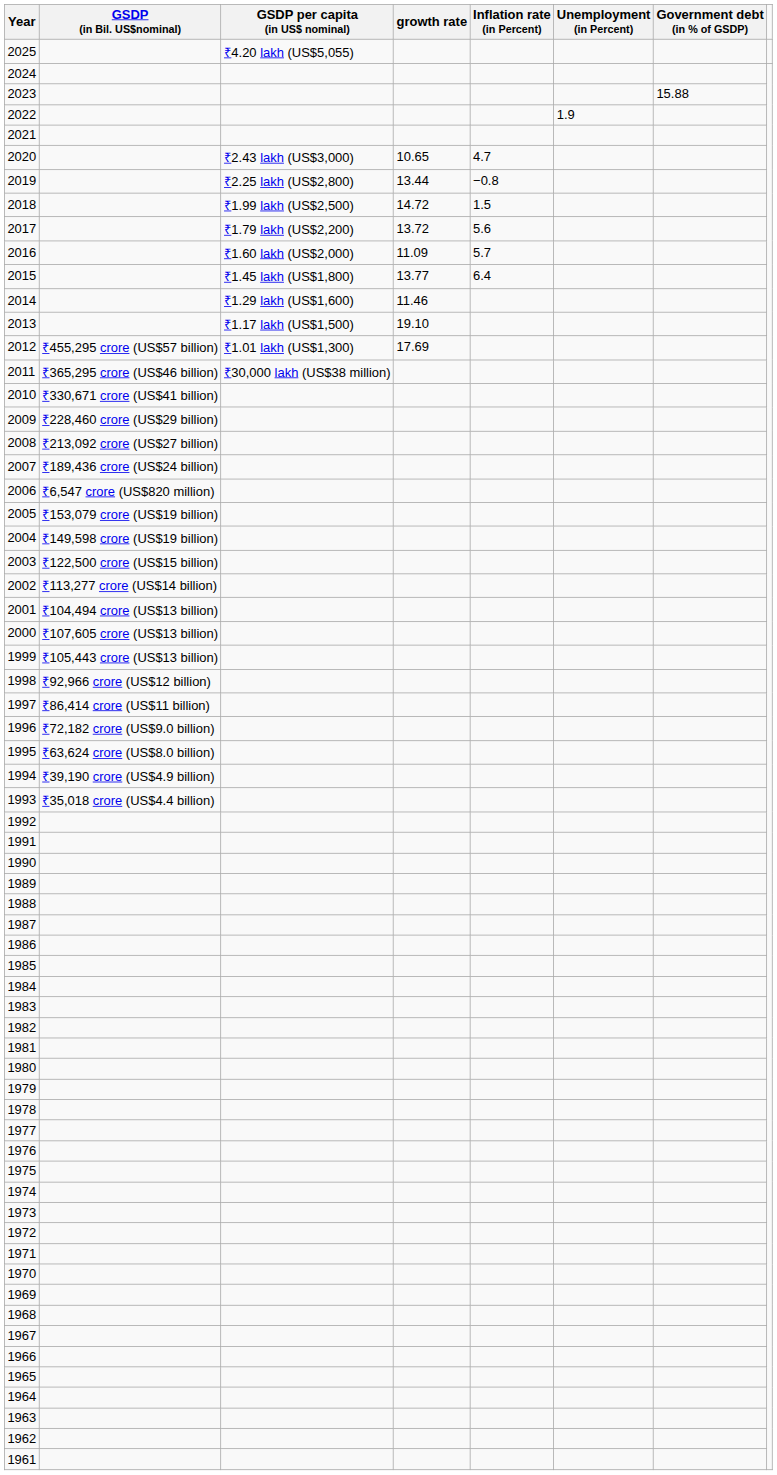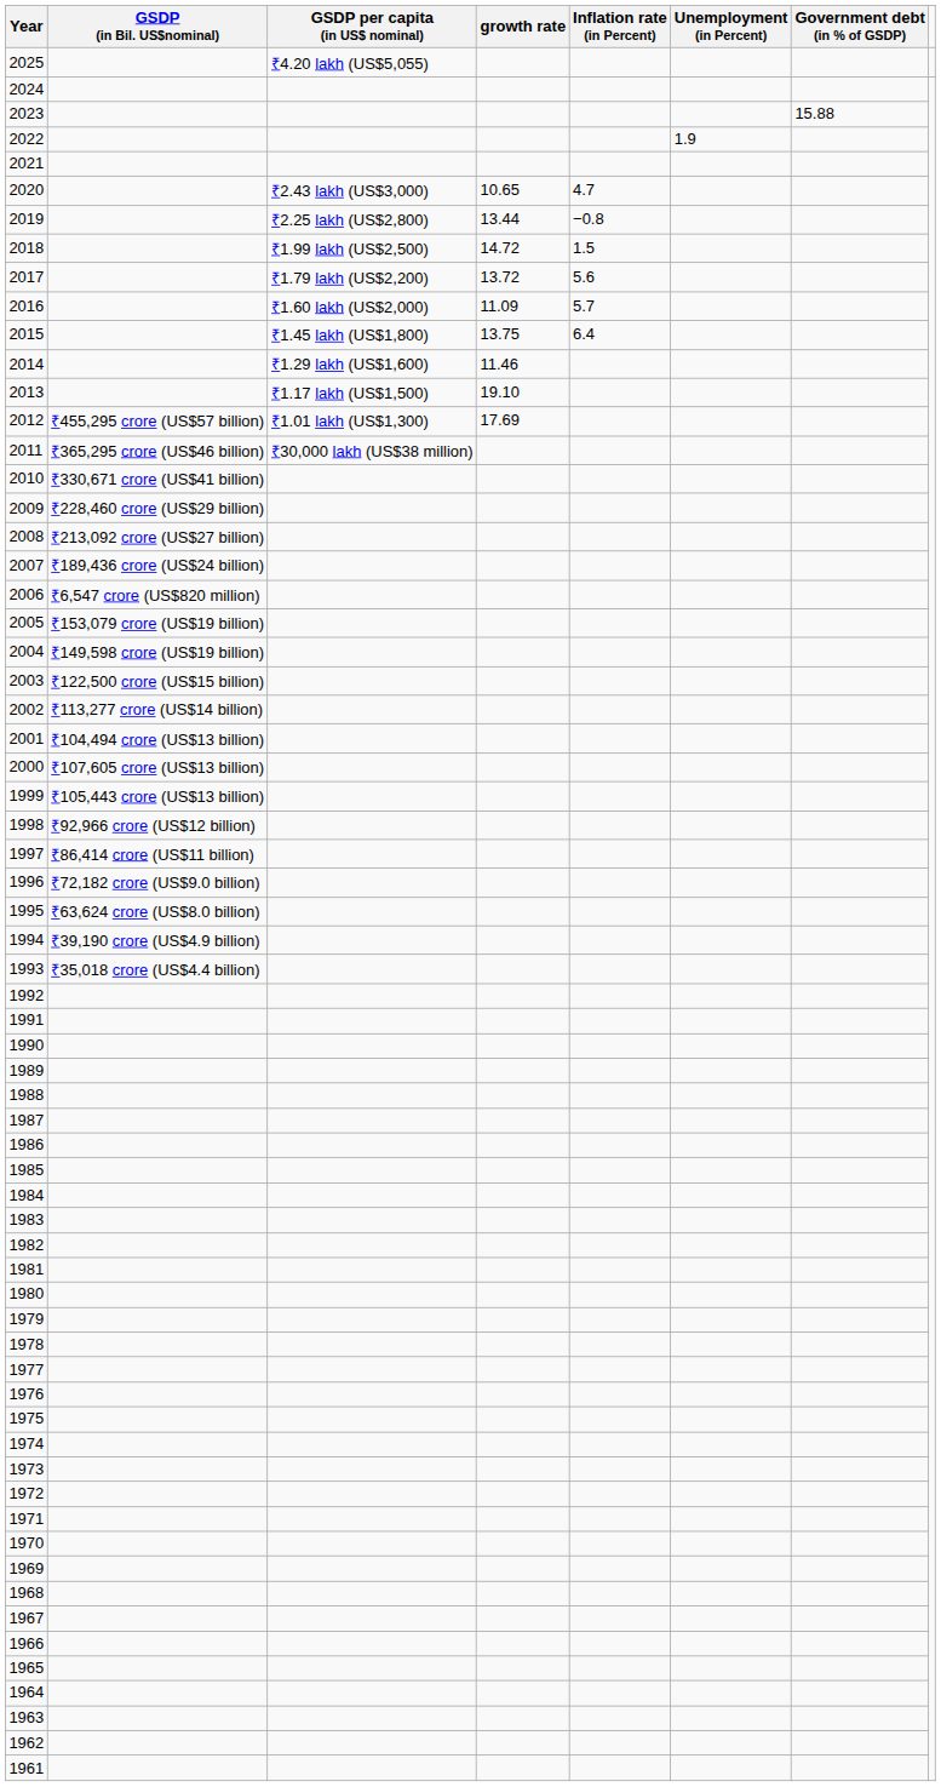2015 | growth rate: 13.77 -> 13.75
